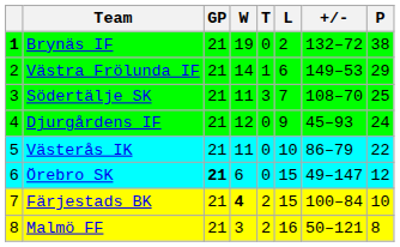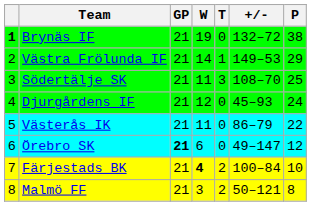- column: L | 2 | 6 | 7 | 9 | 10 | 15 | 15 | 16
